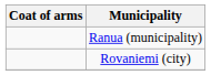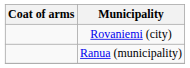rows swapped: Ranua (municipality) <-> Rovaniemi (city)
